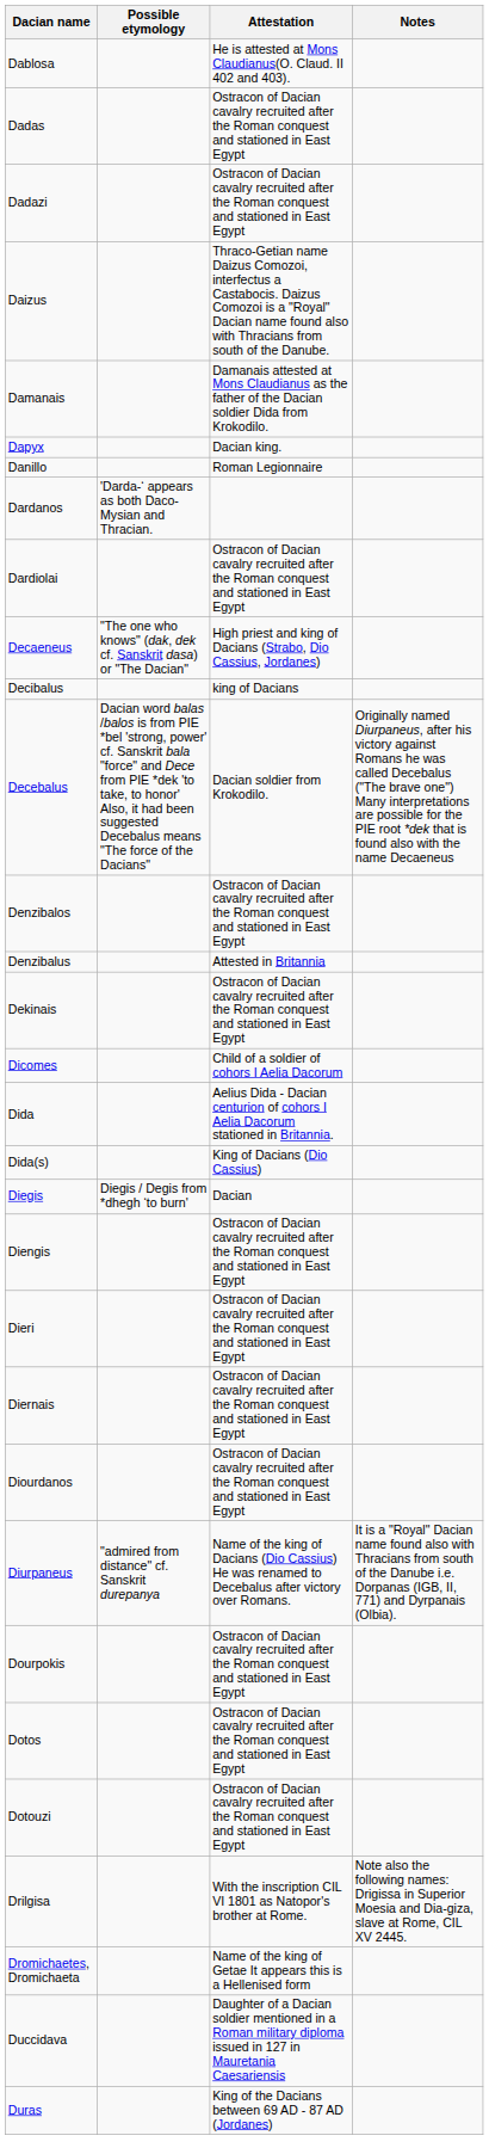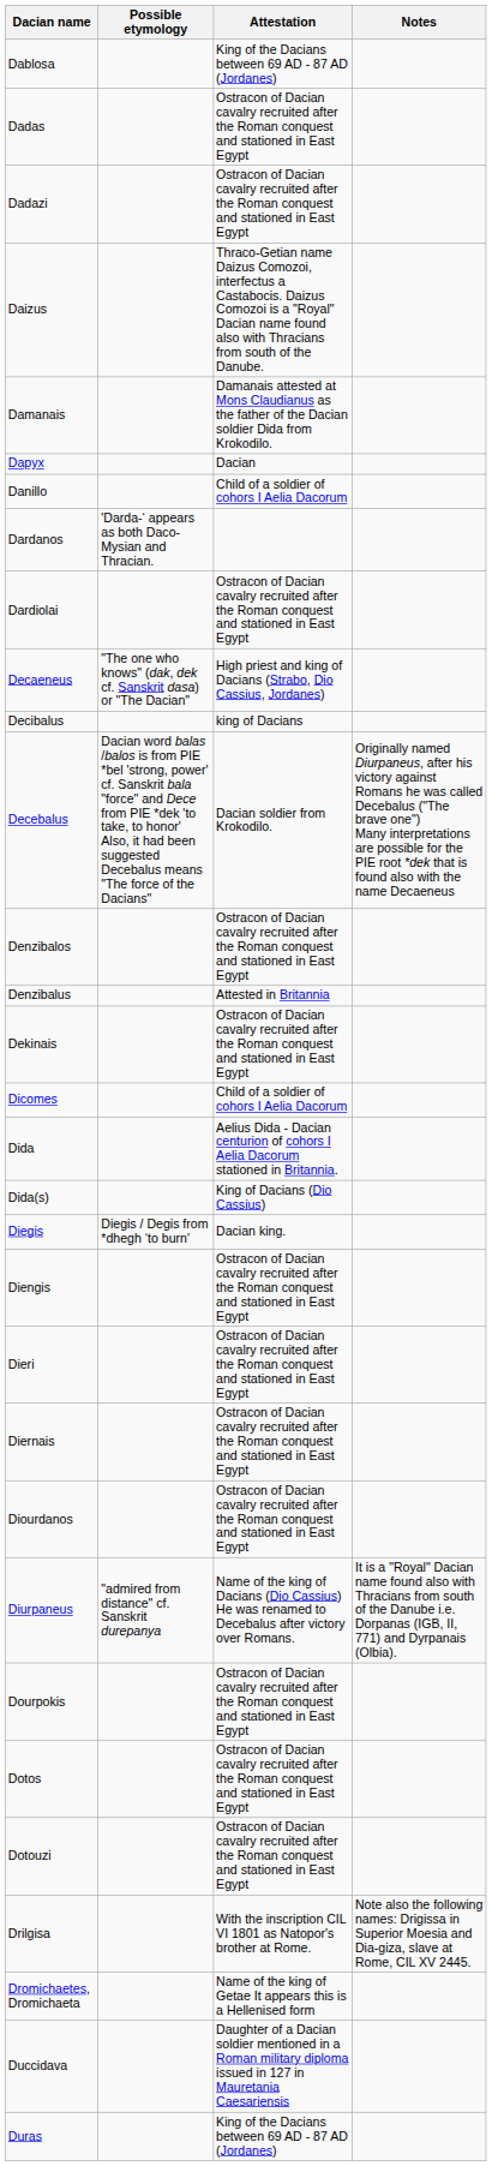Dablosa | Attestation: He is attested at Mons Claudianus(O. Claud. II 402 and 403). -> King of the Dacians between 69 AD - 87 AD (Jordanes)
Dapyx | Attestation: Dacian king. -> Dacian
Danillo | Attestation: Roman Legionnaire -> Child of a soldier of cohors I Aelia Dacorum
Diegis | Attestation: Dacian -> Dacian king.
